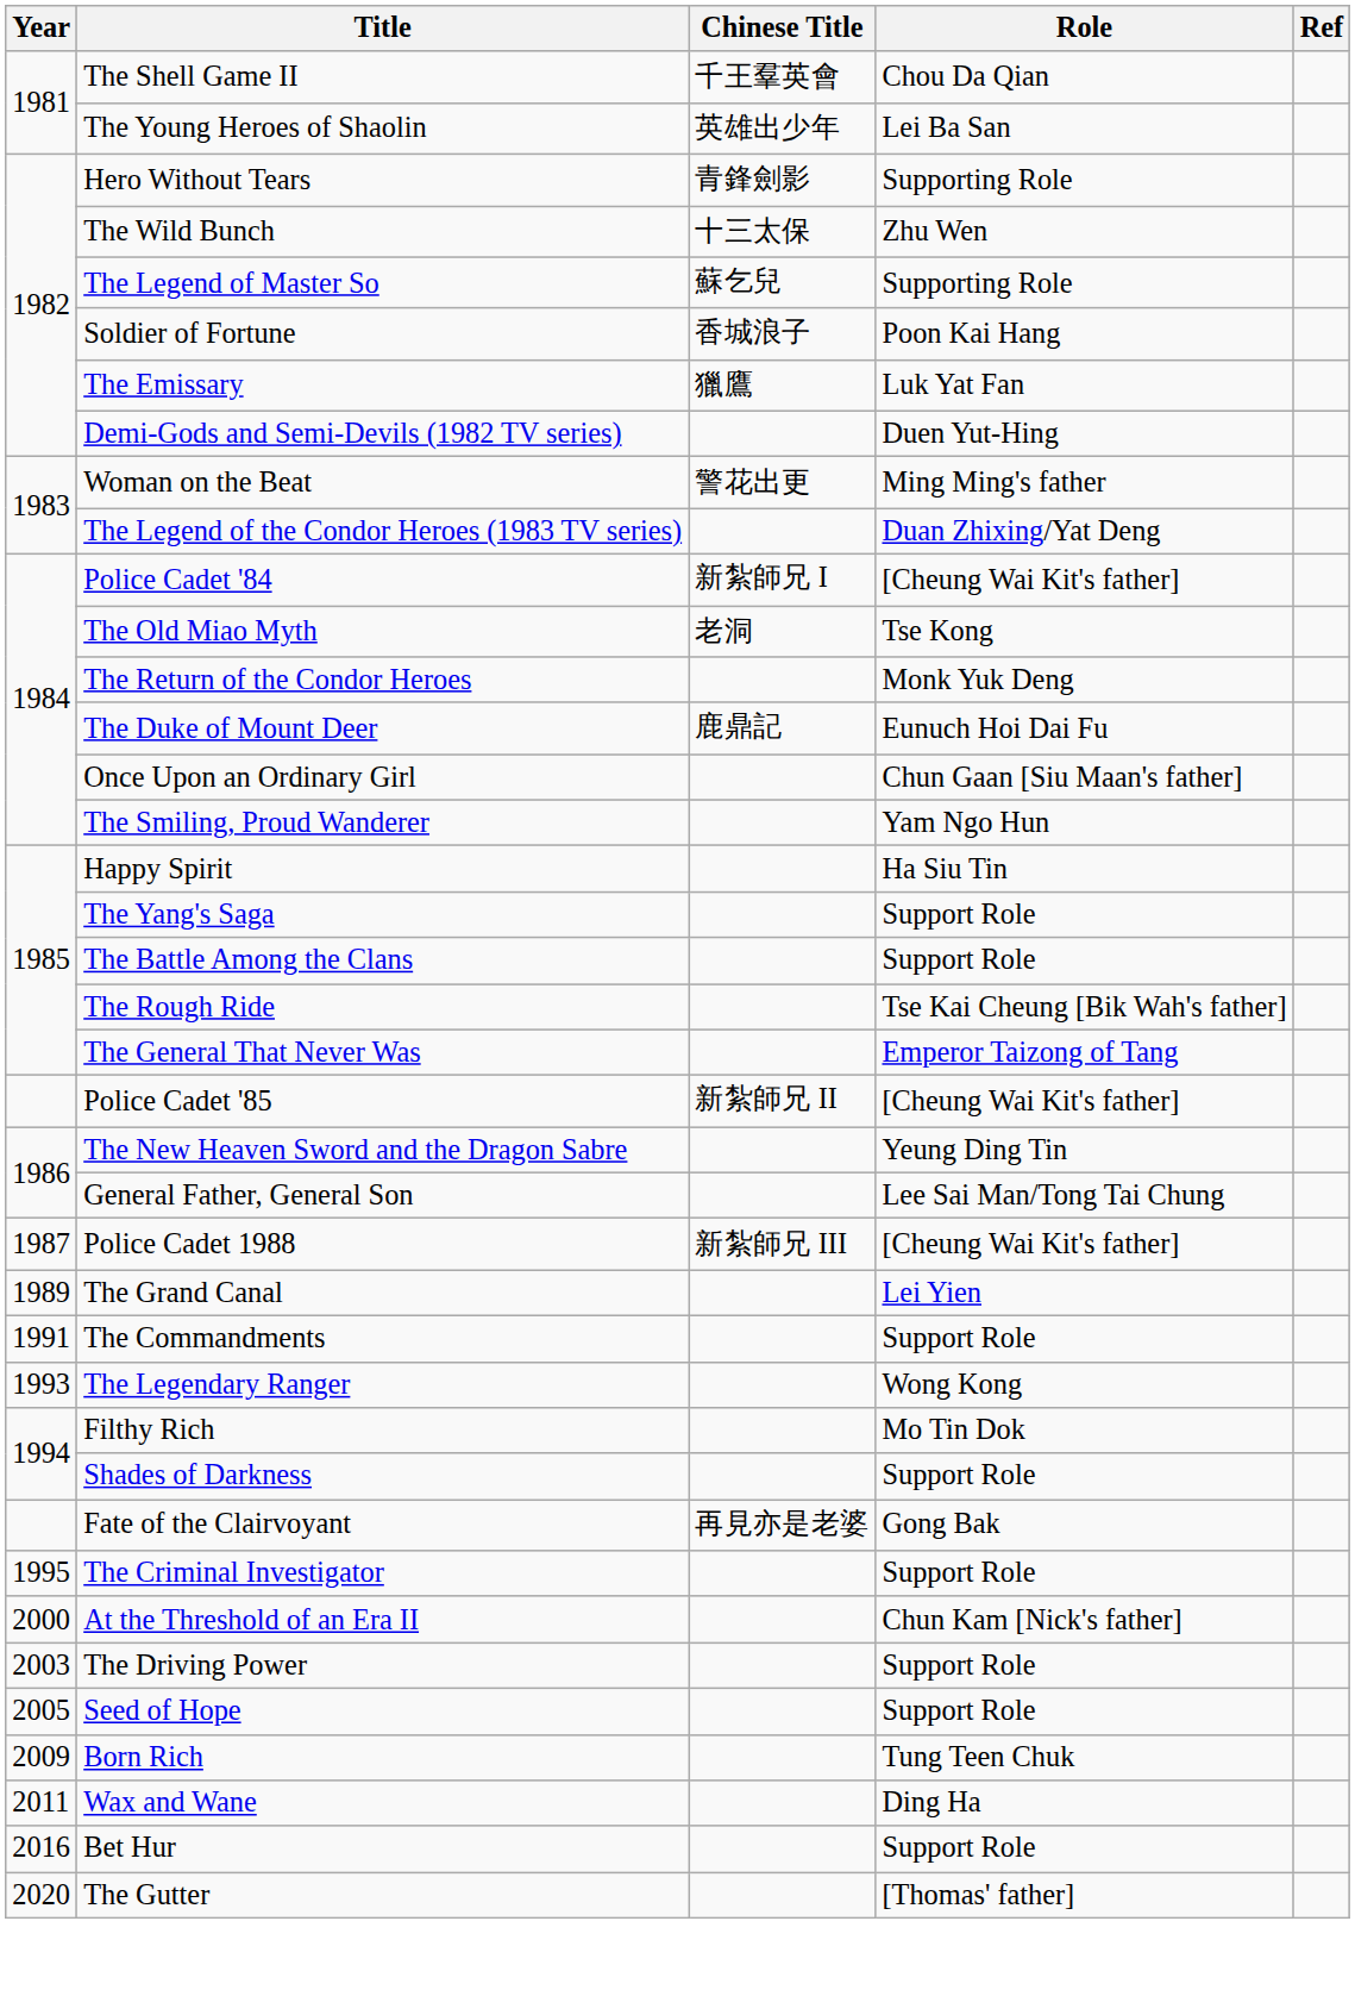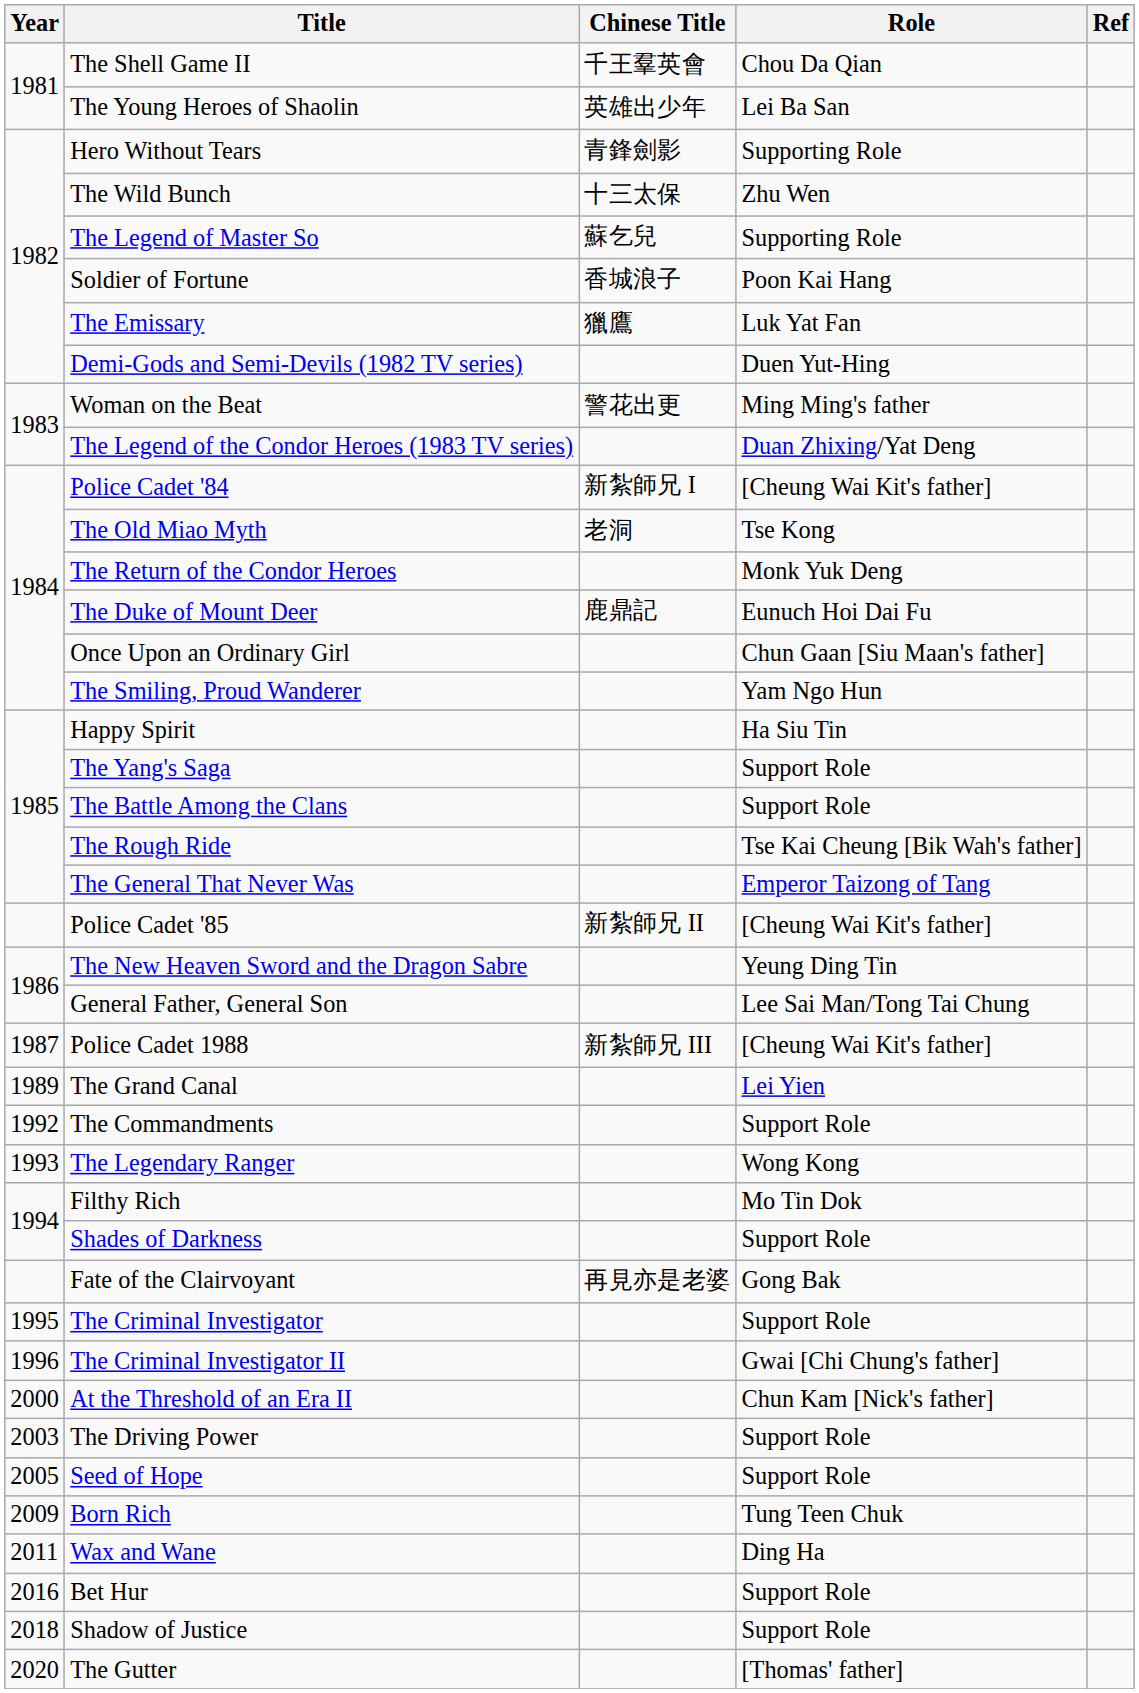The Commandments | Year: 1991 -> 1992
+ row: 1996 | The Criminal Investigator II | Gwai [Chi Chung's father]
+ row: 2018 | Shadow of Justice | Support Role
